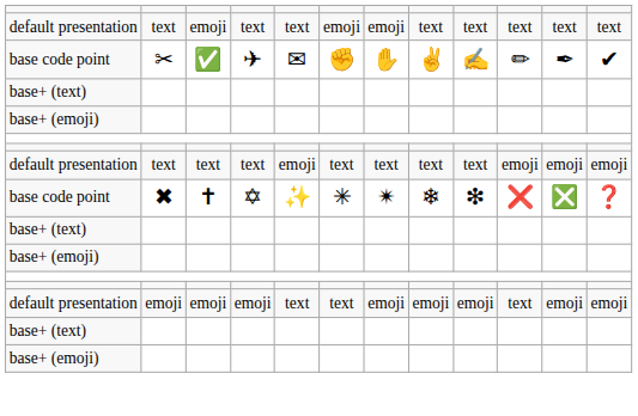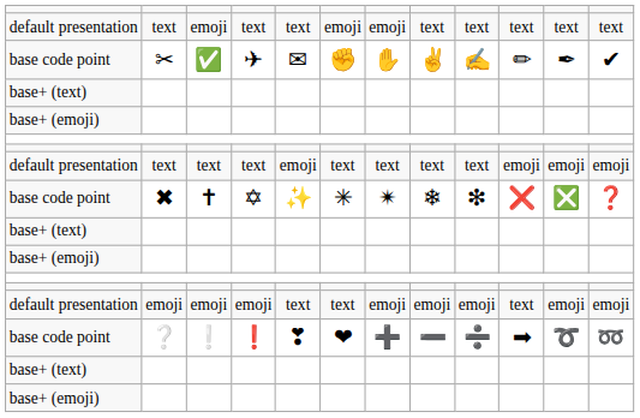+ row: base code point | ❔ | ❕ | ❗ | ❣ | ❤ | ➕ | ➖ | ➗ | ➡ | ➰ | ➿
